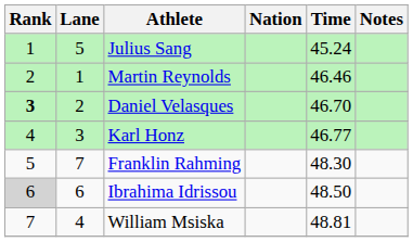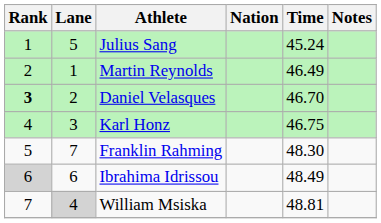Martin Reynolds | Time: 46.46 -> 46.49
Karl Honz | Time: 46.77 -> 46.75
Ibrahima Idrissou | Time: 48.50 -> 48.49
William Msiska | Lane: no background -> lightgrey background
